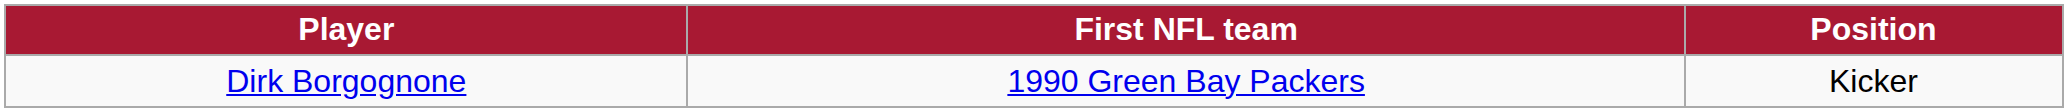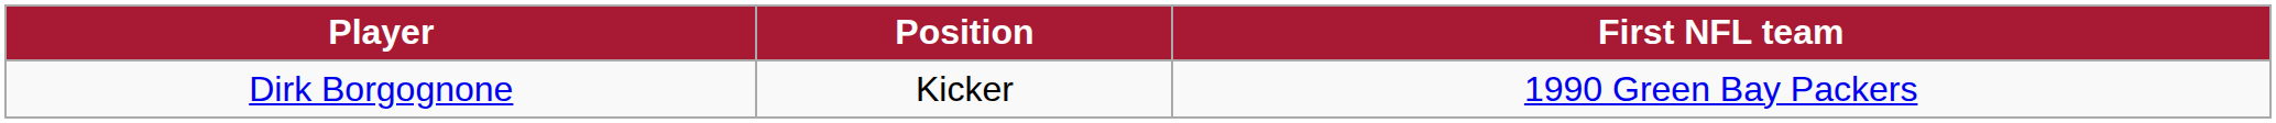columns swapped: Position <-> First NFL team
